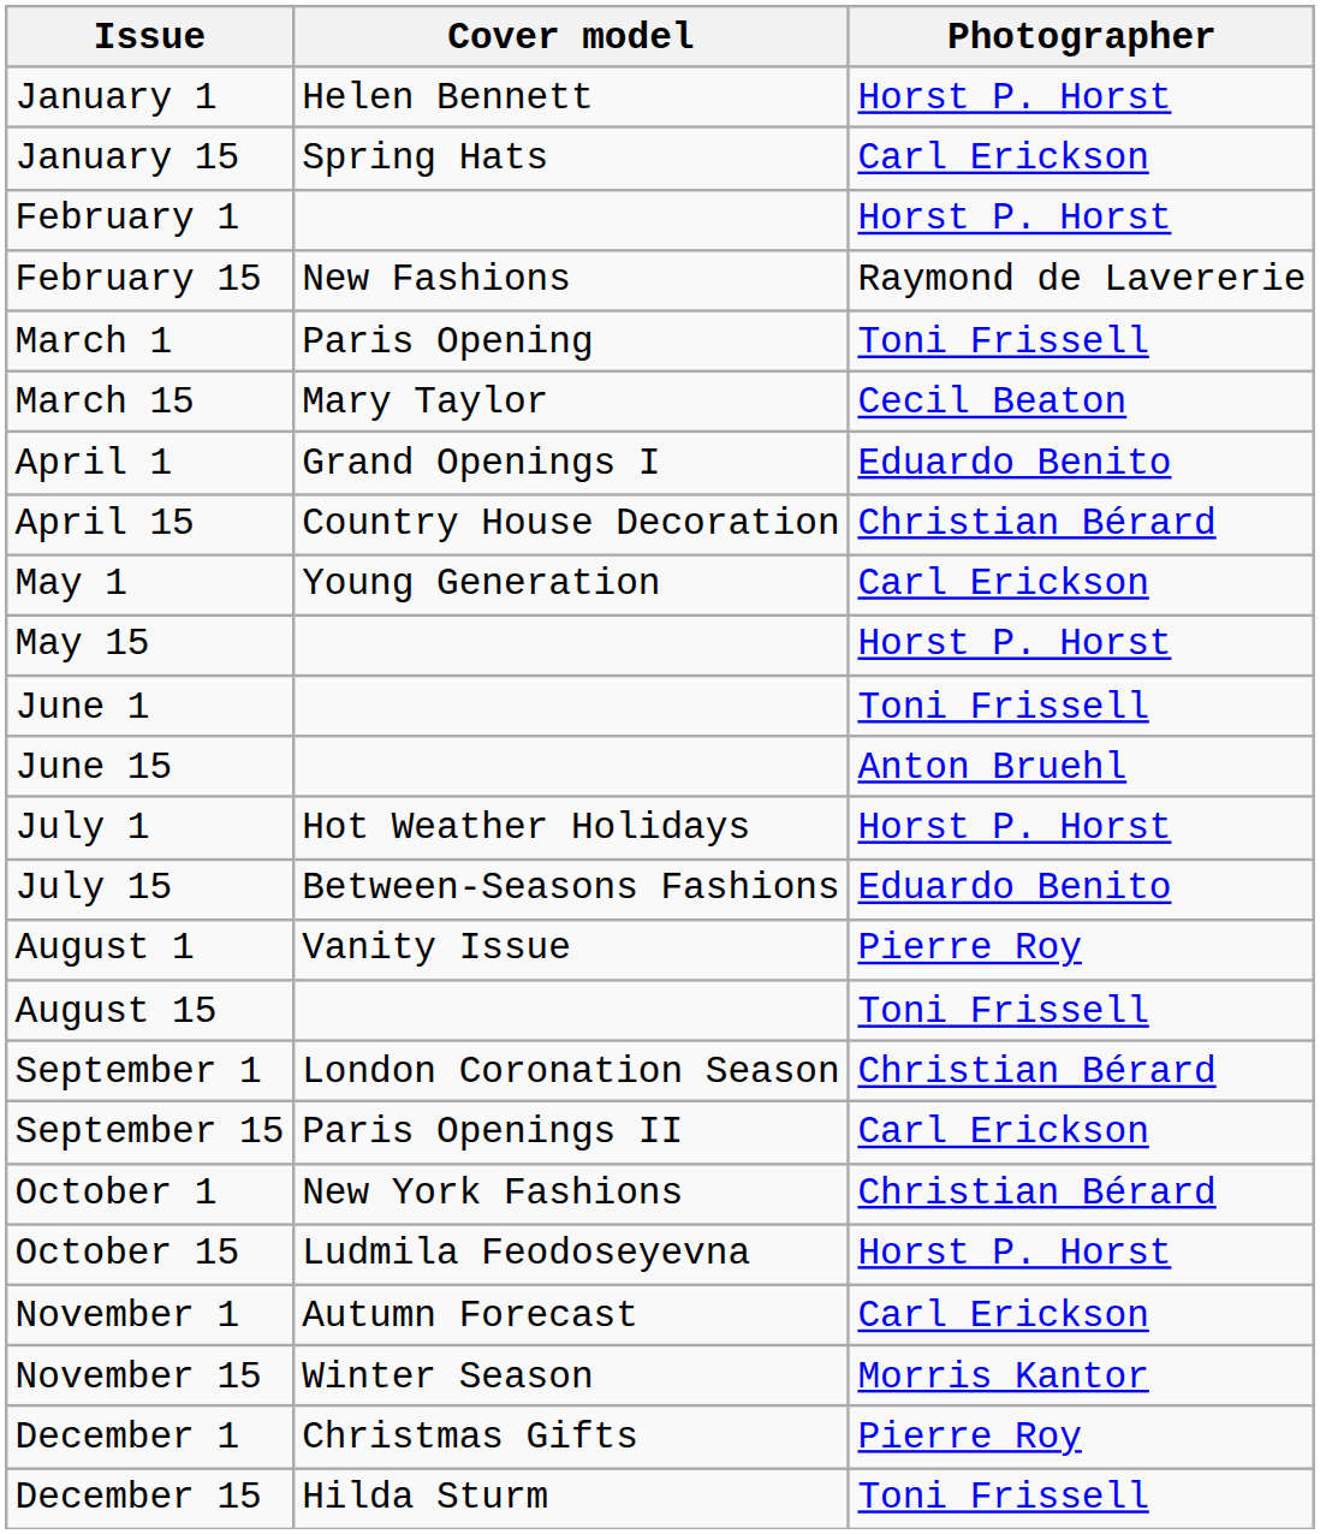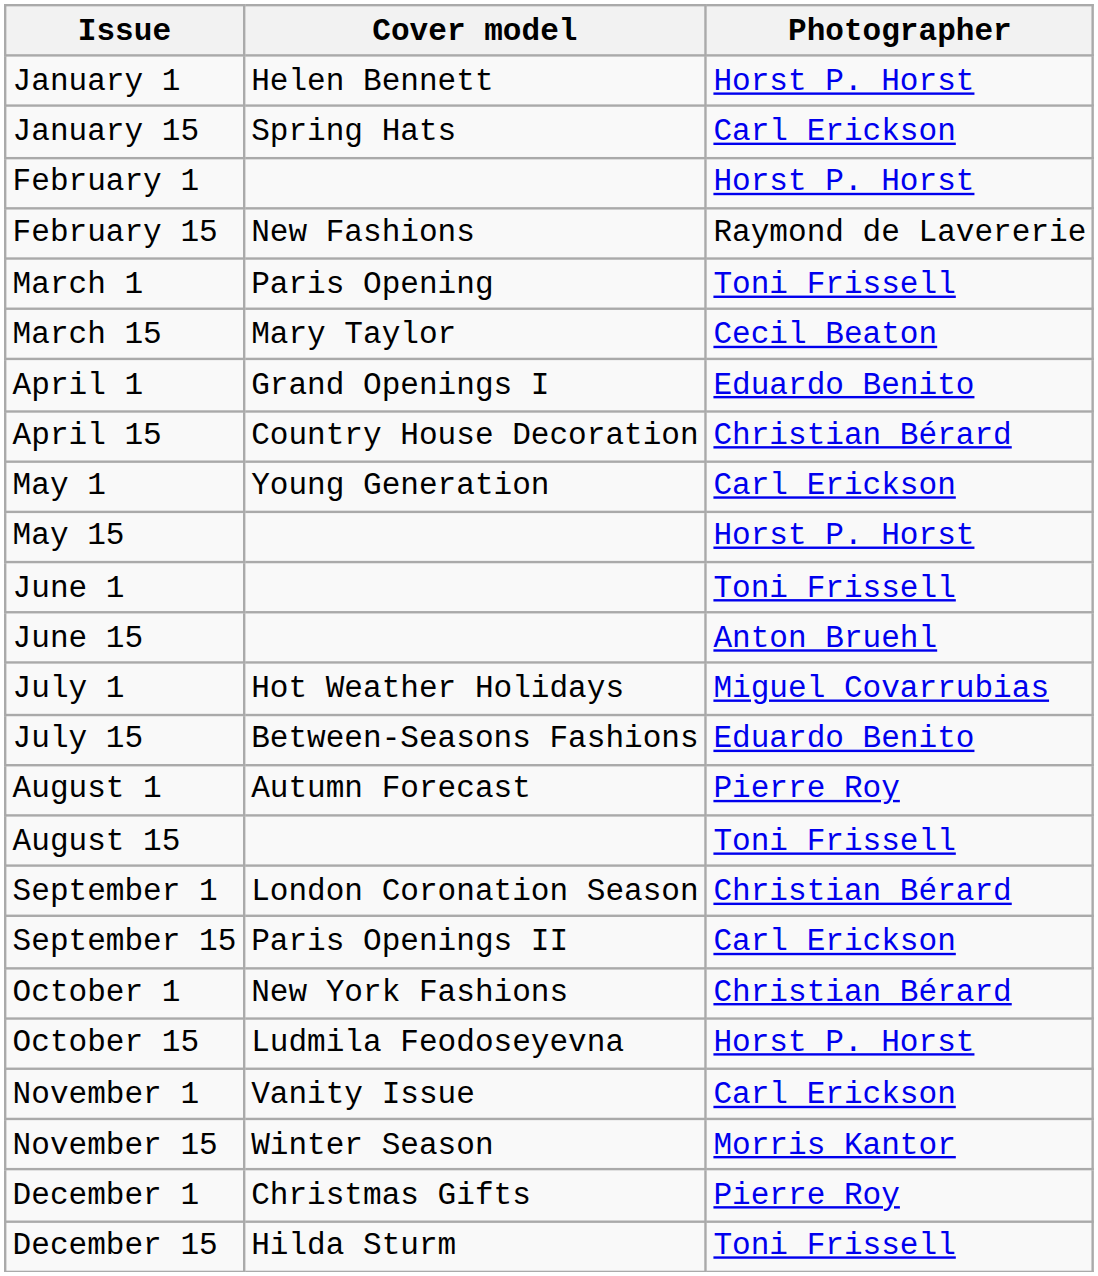July 1 | Photographer: Horst P. Horst -> Miguel Covarrubias
August 1 | Cover model: Vanity Issue -> Autumn Forecast
November 1 | Cover model: Autumn Forecast -> Vanity Issue
